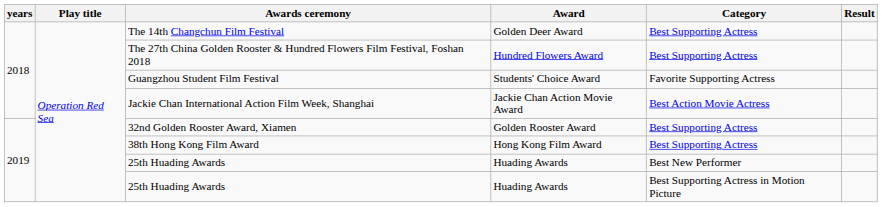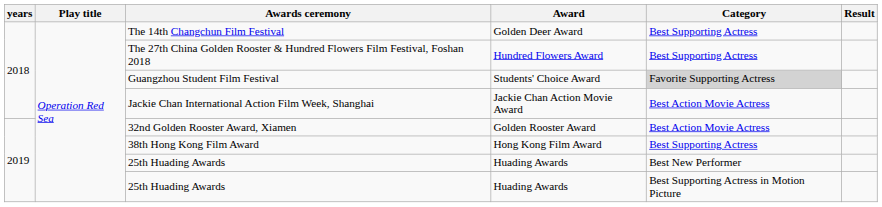Guangzhou Student Film Festival | Category: no background -> lightgrey background
32nd Golden Rooster Award, Xiamen | Category: Best Supporting Actress -> Best Action Movie Actress
